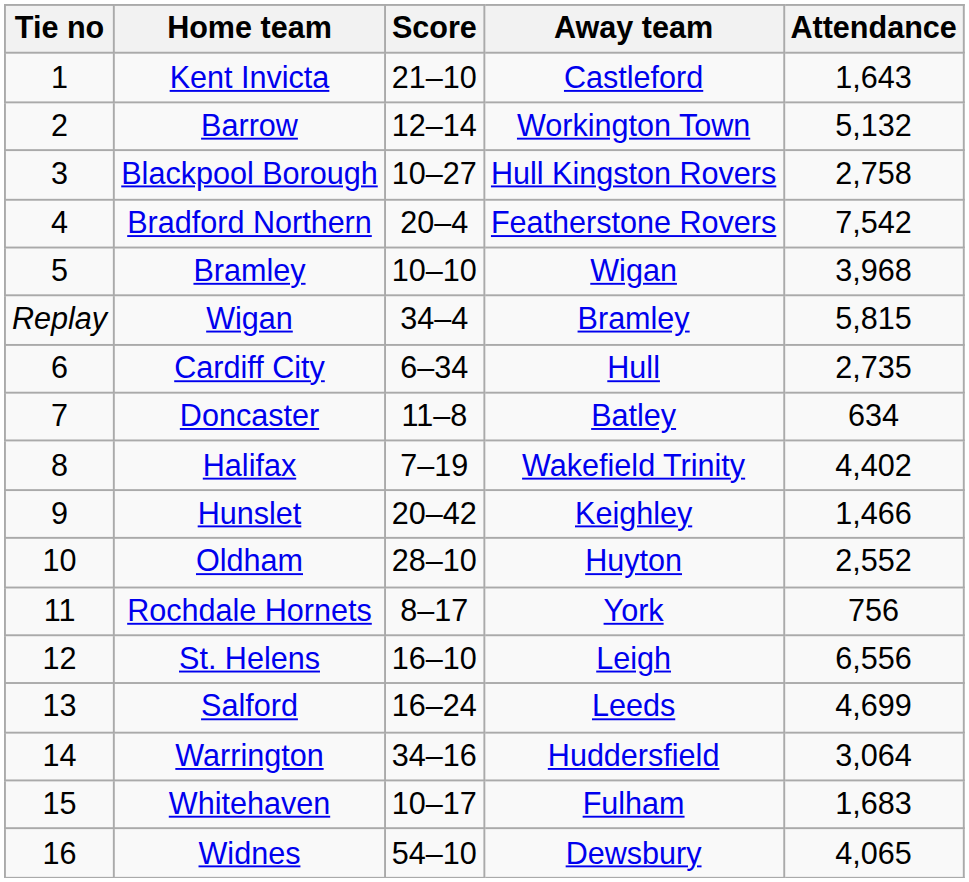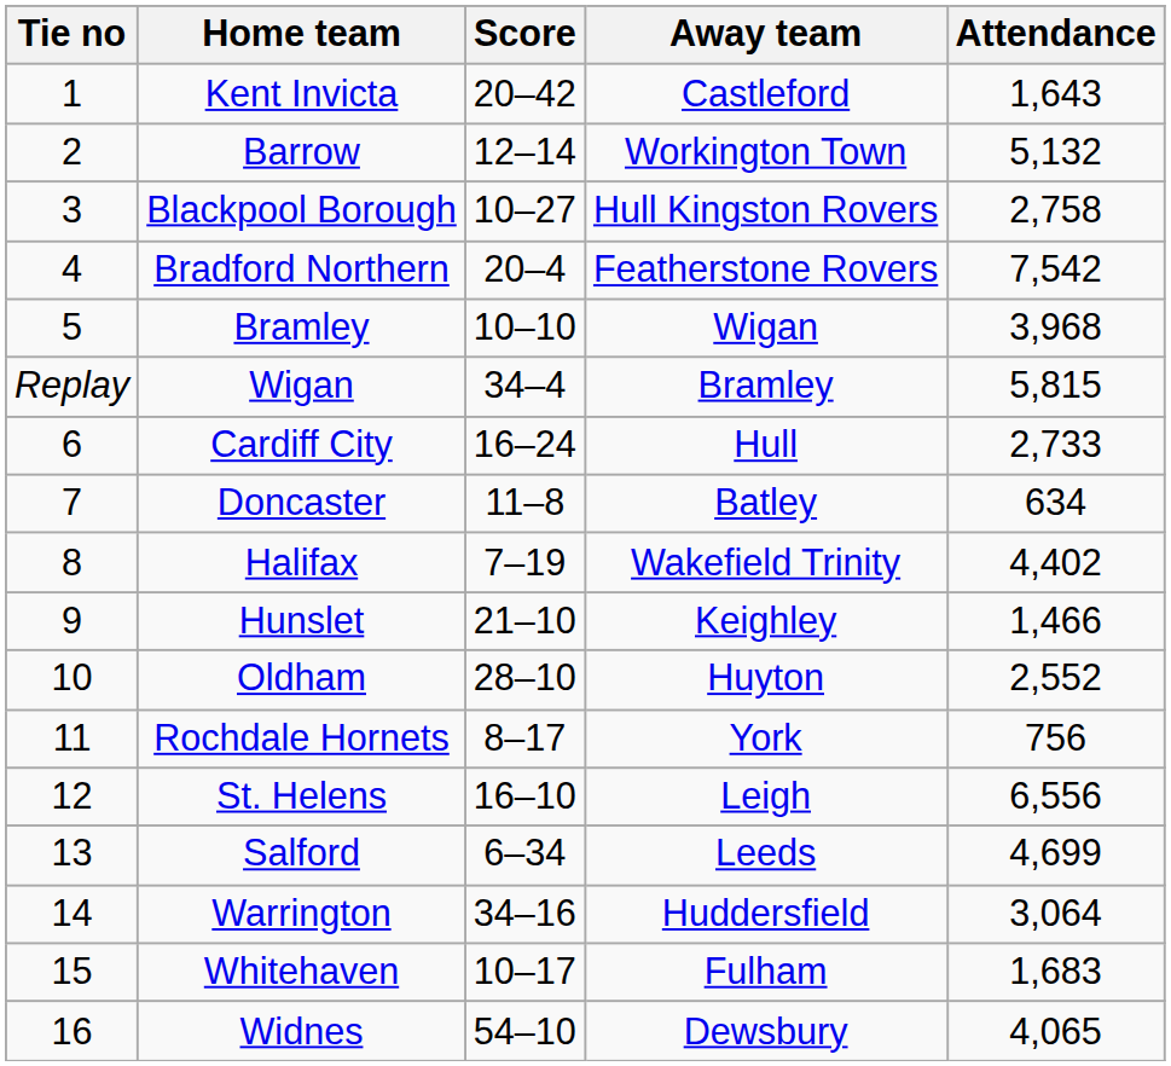Kent Invicta | Score: 21–10 -> 20–42
Cardiff City | Score: 6–34 -> 16–24
Cardiff City | Attendance: 2,735 -> 2,733
Hunslet | Score: 20–42 -> 21–10
Salford | Score: 16–24 -> 6–34
